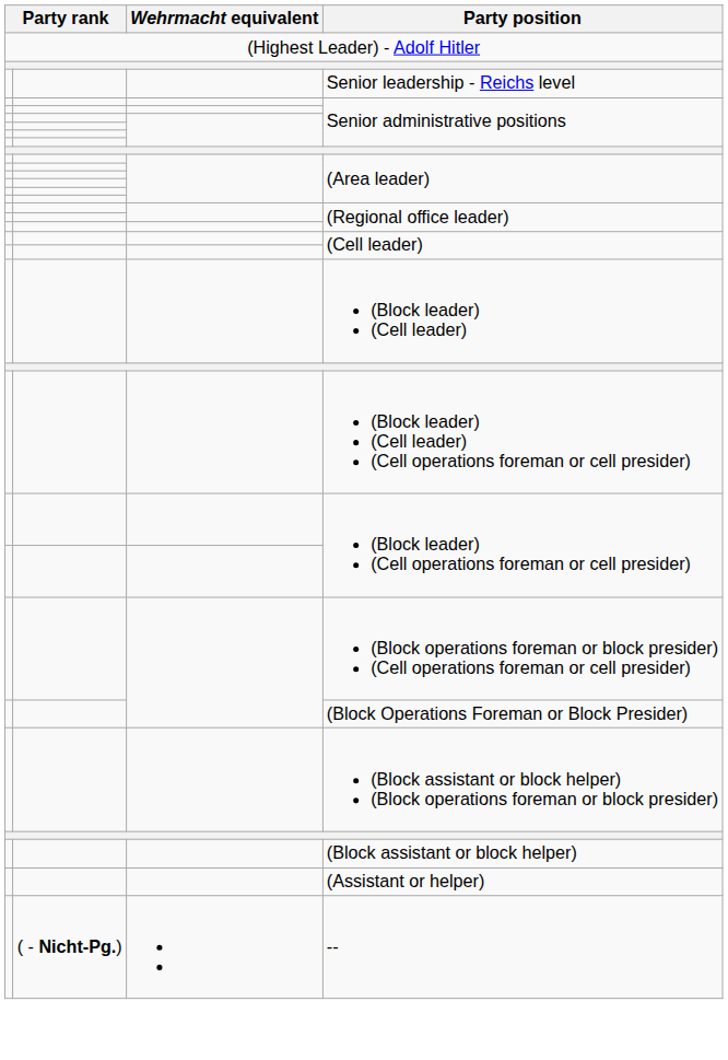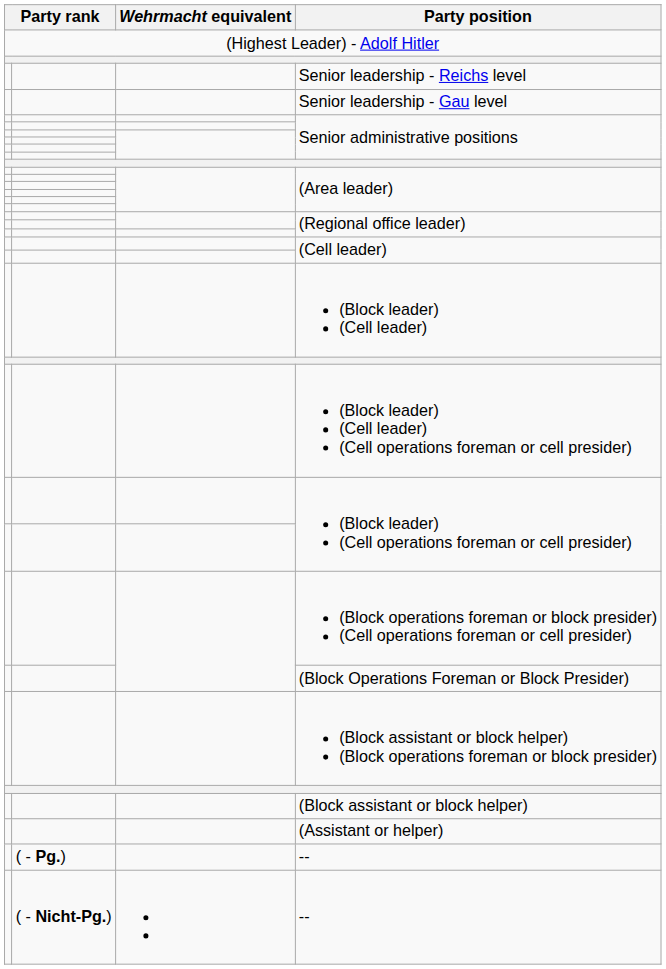+ row: Senior leadership - Gau level
+ row: ( - Pg.) | --
